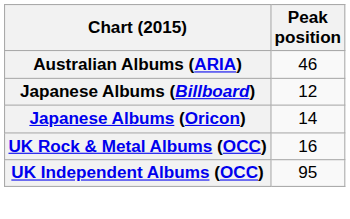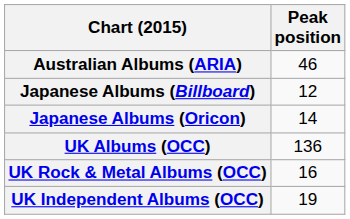+ row: UK Albums (OCC) | 136
UK Independent Albums (OCC) | Peak position: 95 -> 19
